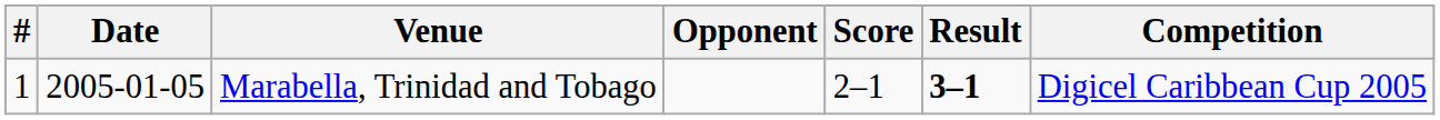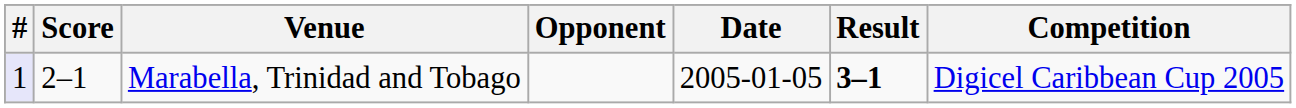columns swapped: Date <-> Score
Marabella, Trinidad and Tobago | #: no background -> lavender background
